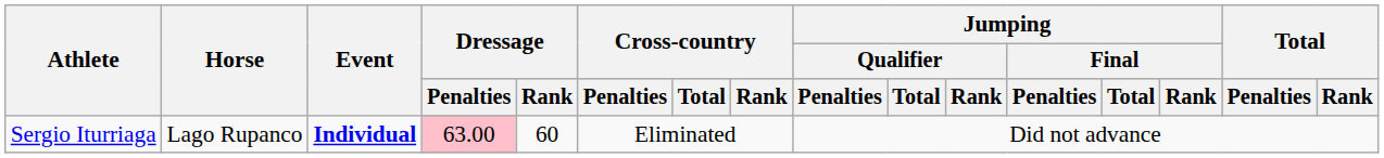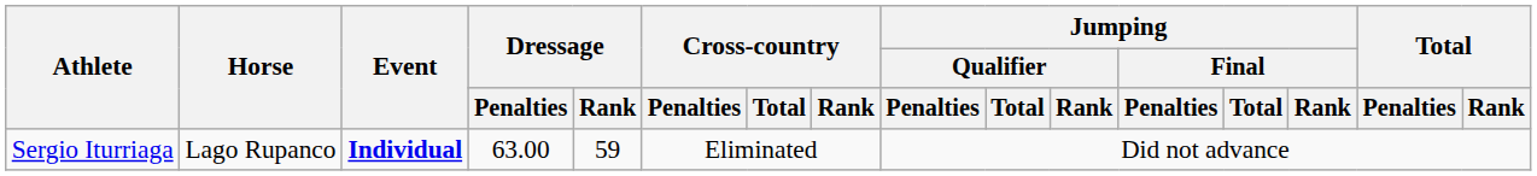Sergio Iturriaga | Dressage / Penalties: pink background -> no background
Sergio Iturriaga | Dressage / Rank: 60 -> 59
